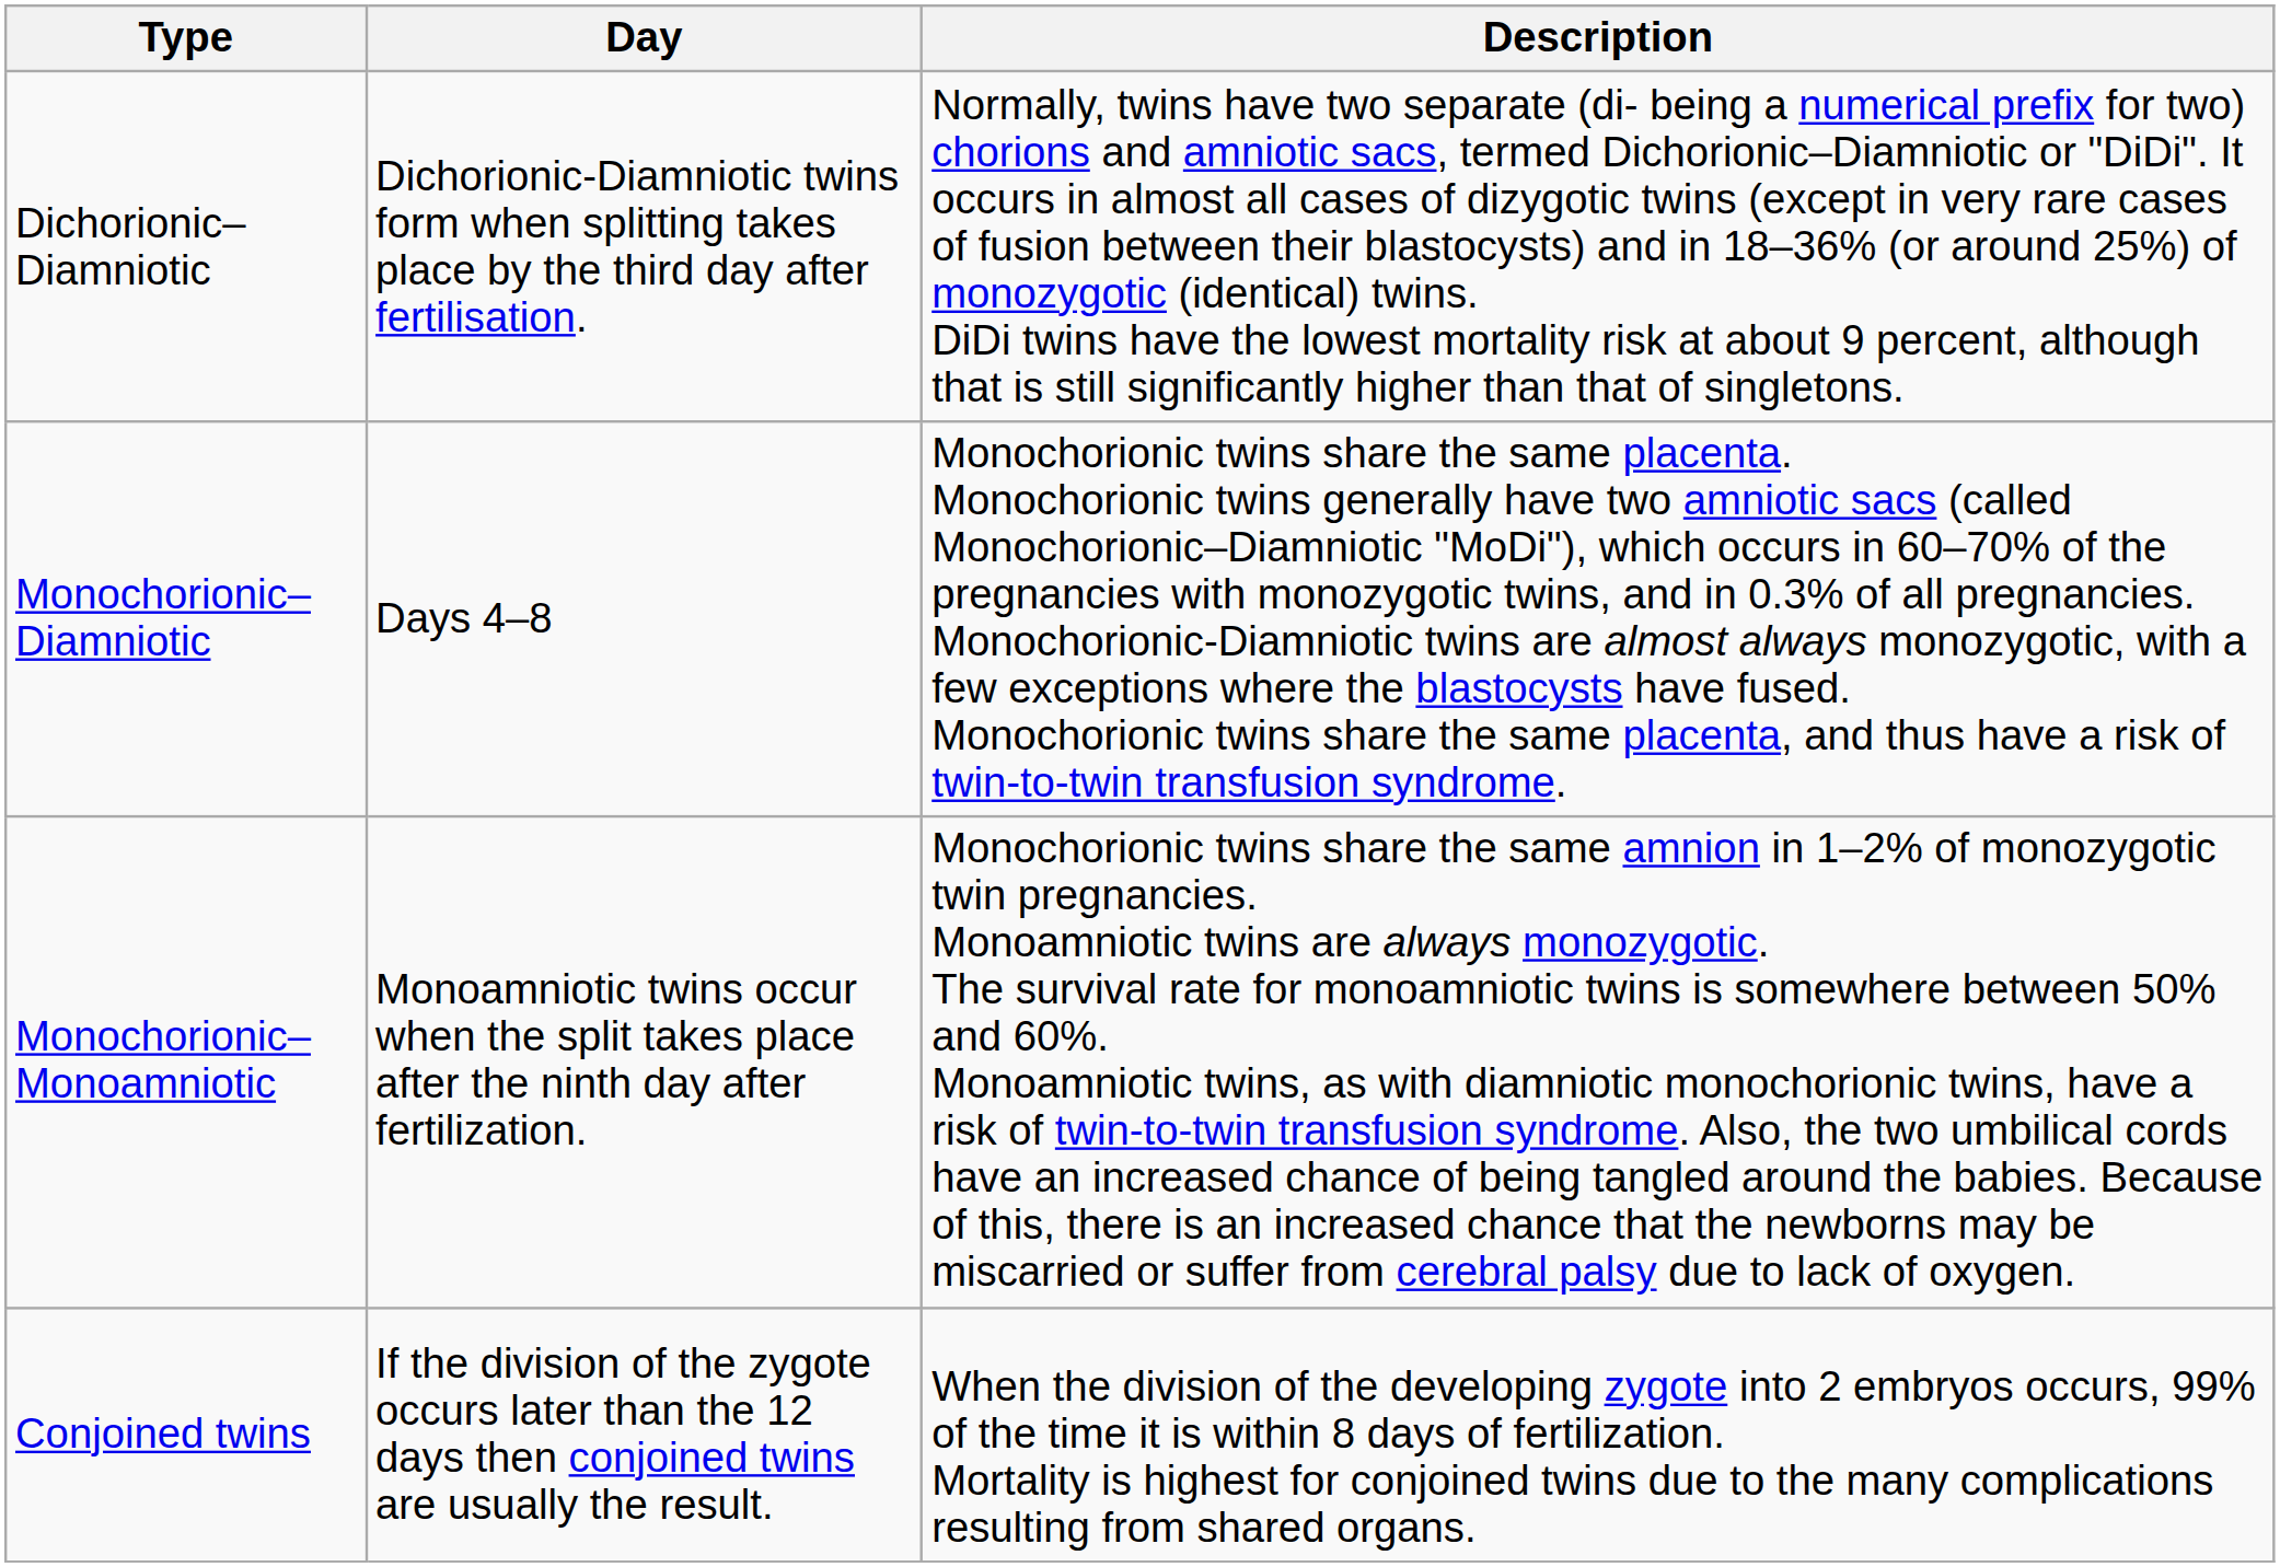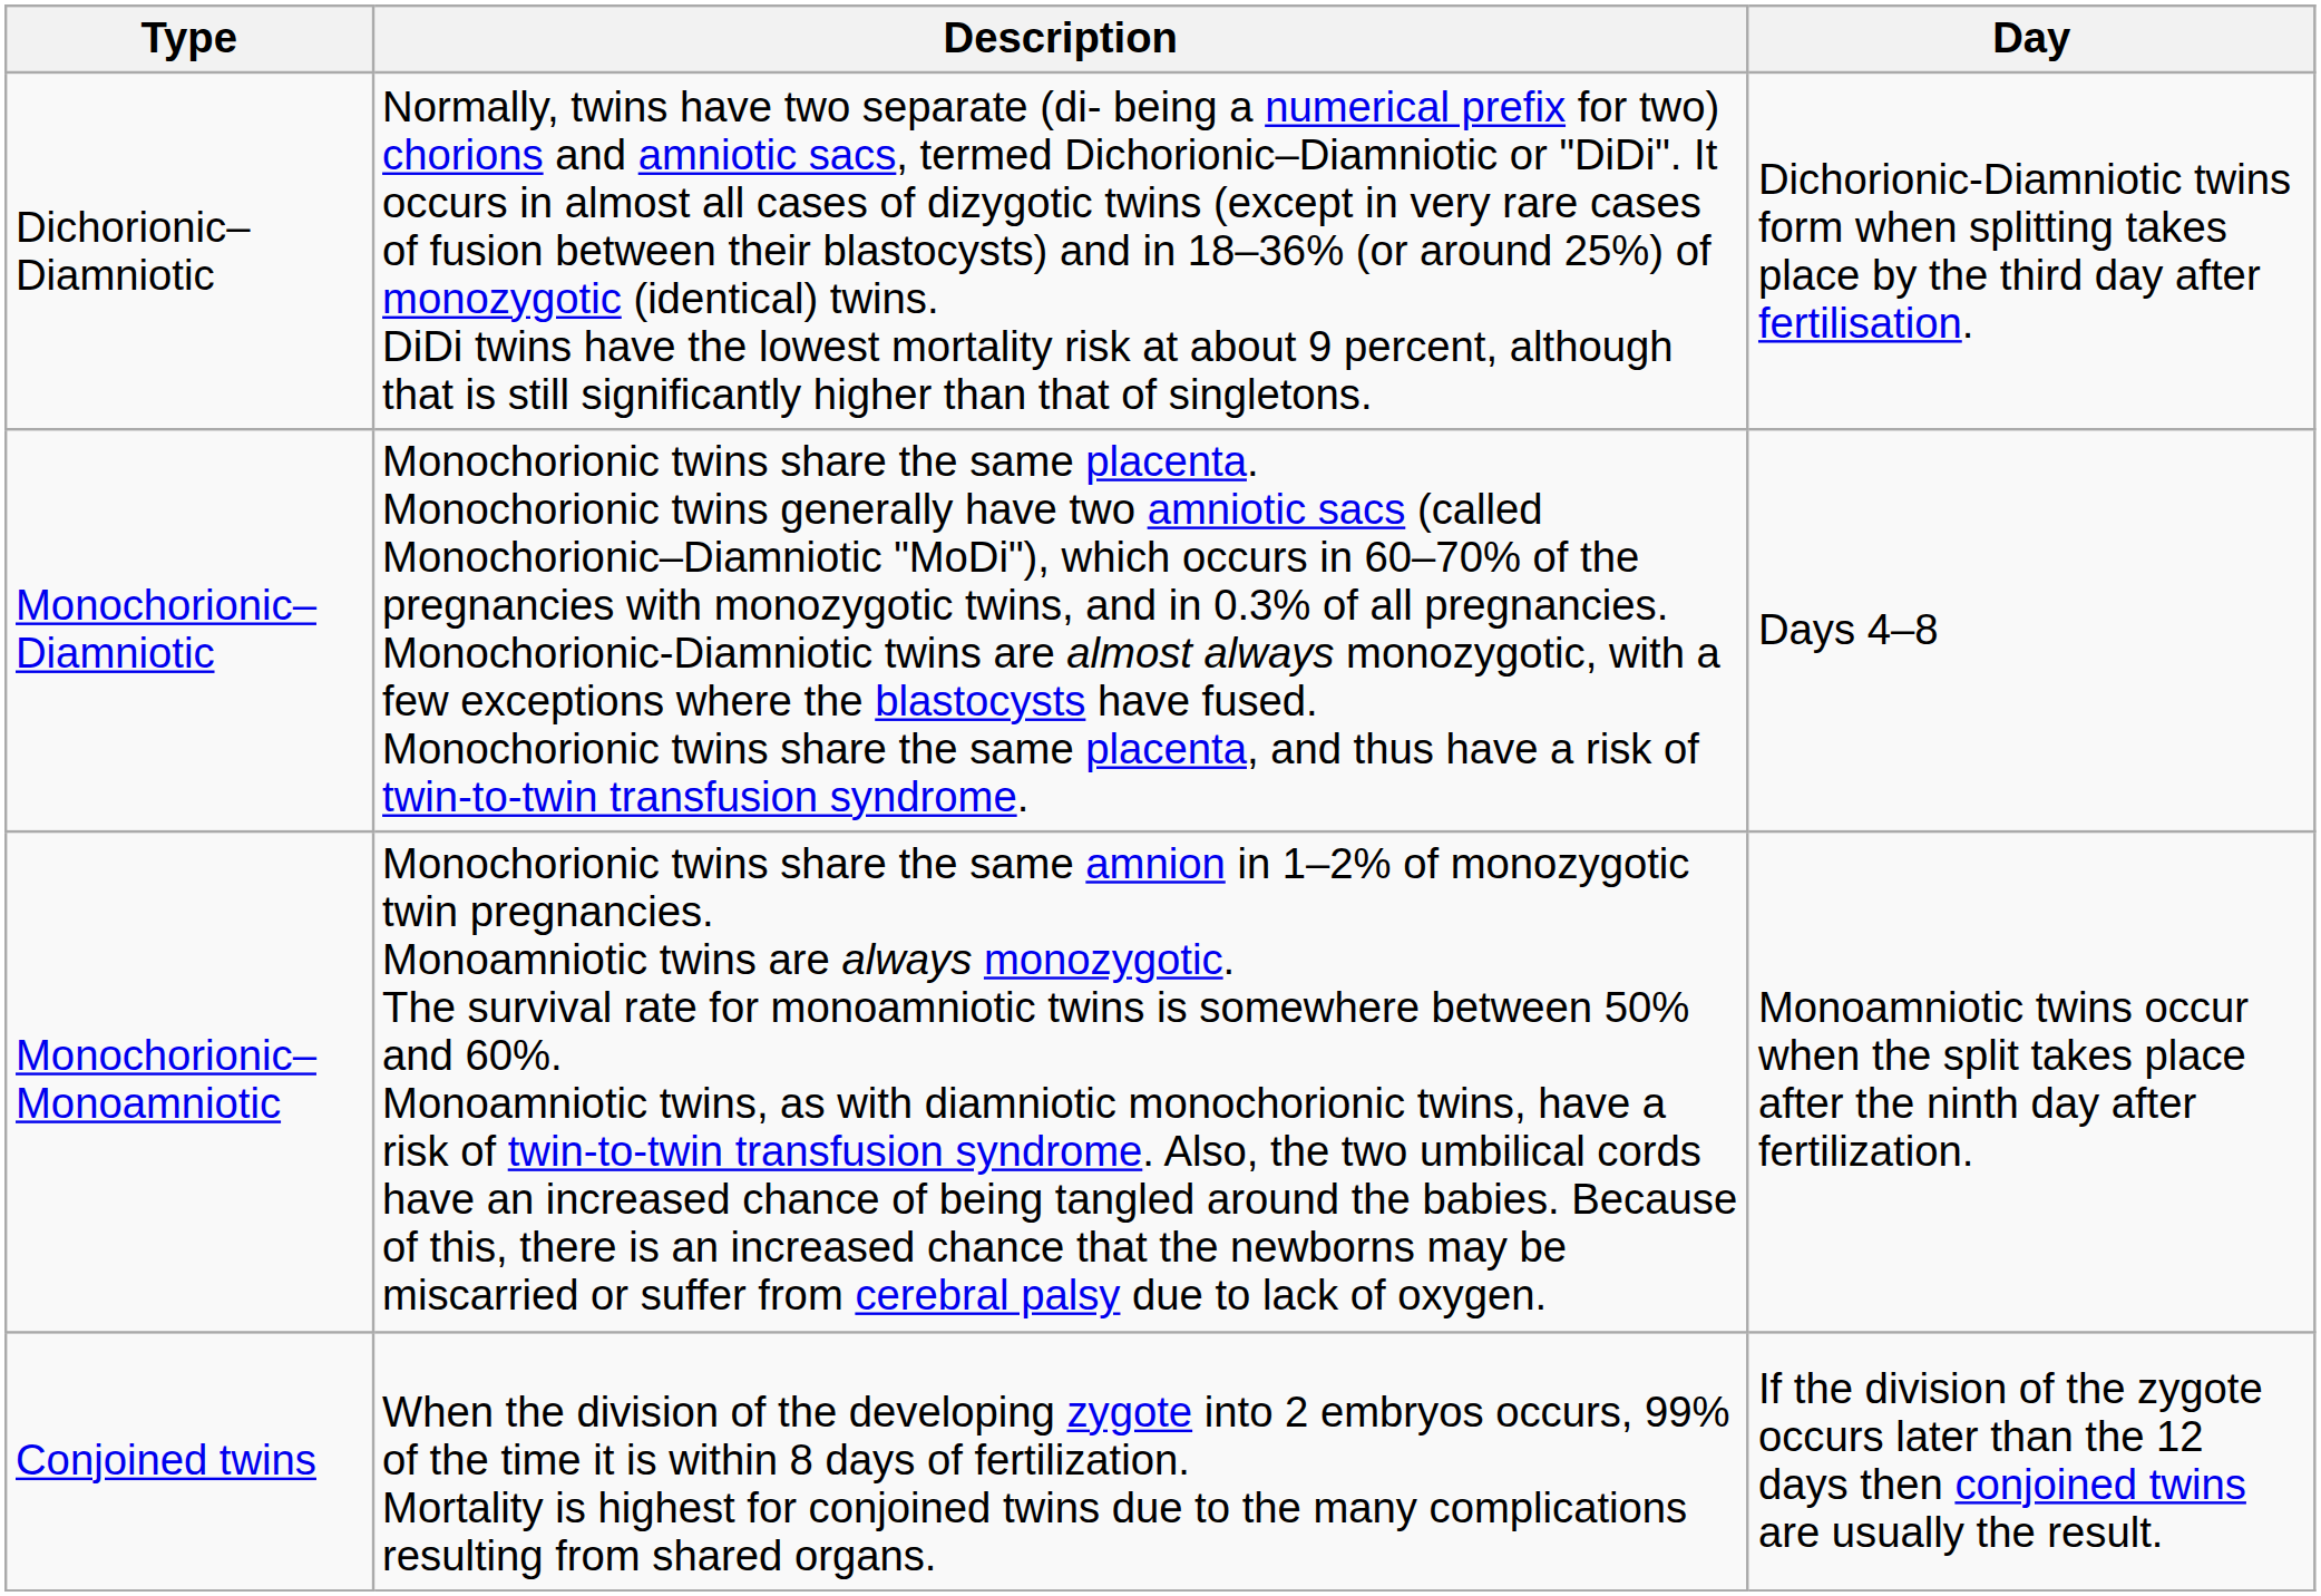columns swapped: Description <-> Day
